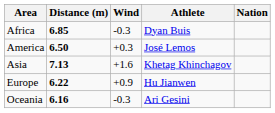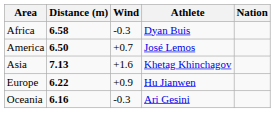Africa | Distance (m): 6.85 -> 6.58
America | Wind: +0.3 -> +0.7
